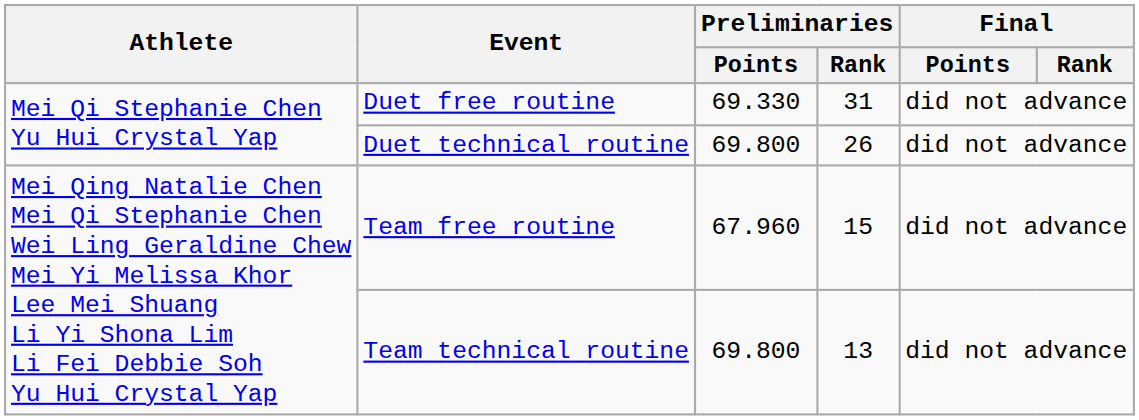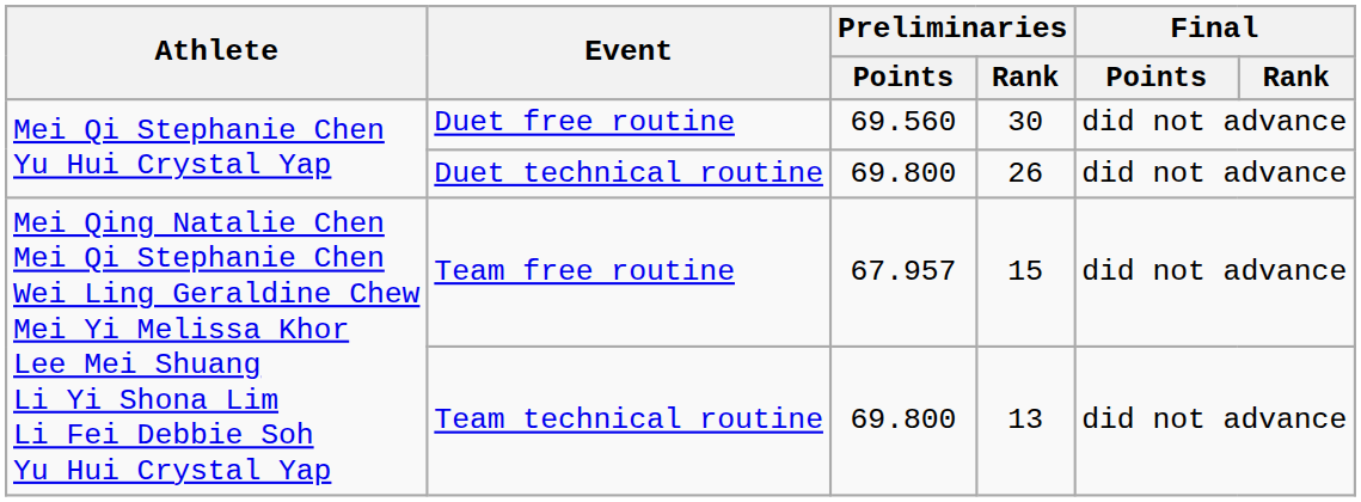Duet free routine | Preliminaries / Points: 69.330 -> 69.560
Duet free routine | Preliminaries / Rank: 31 -> 30
Team free routine | Preliminaries / Points: 67.960 -> 67.957
